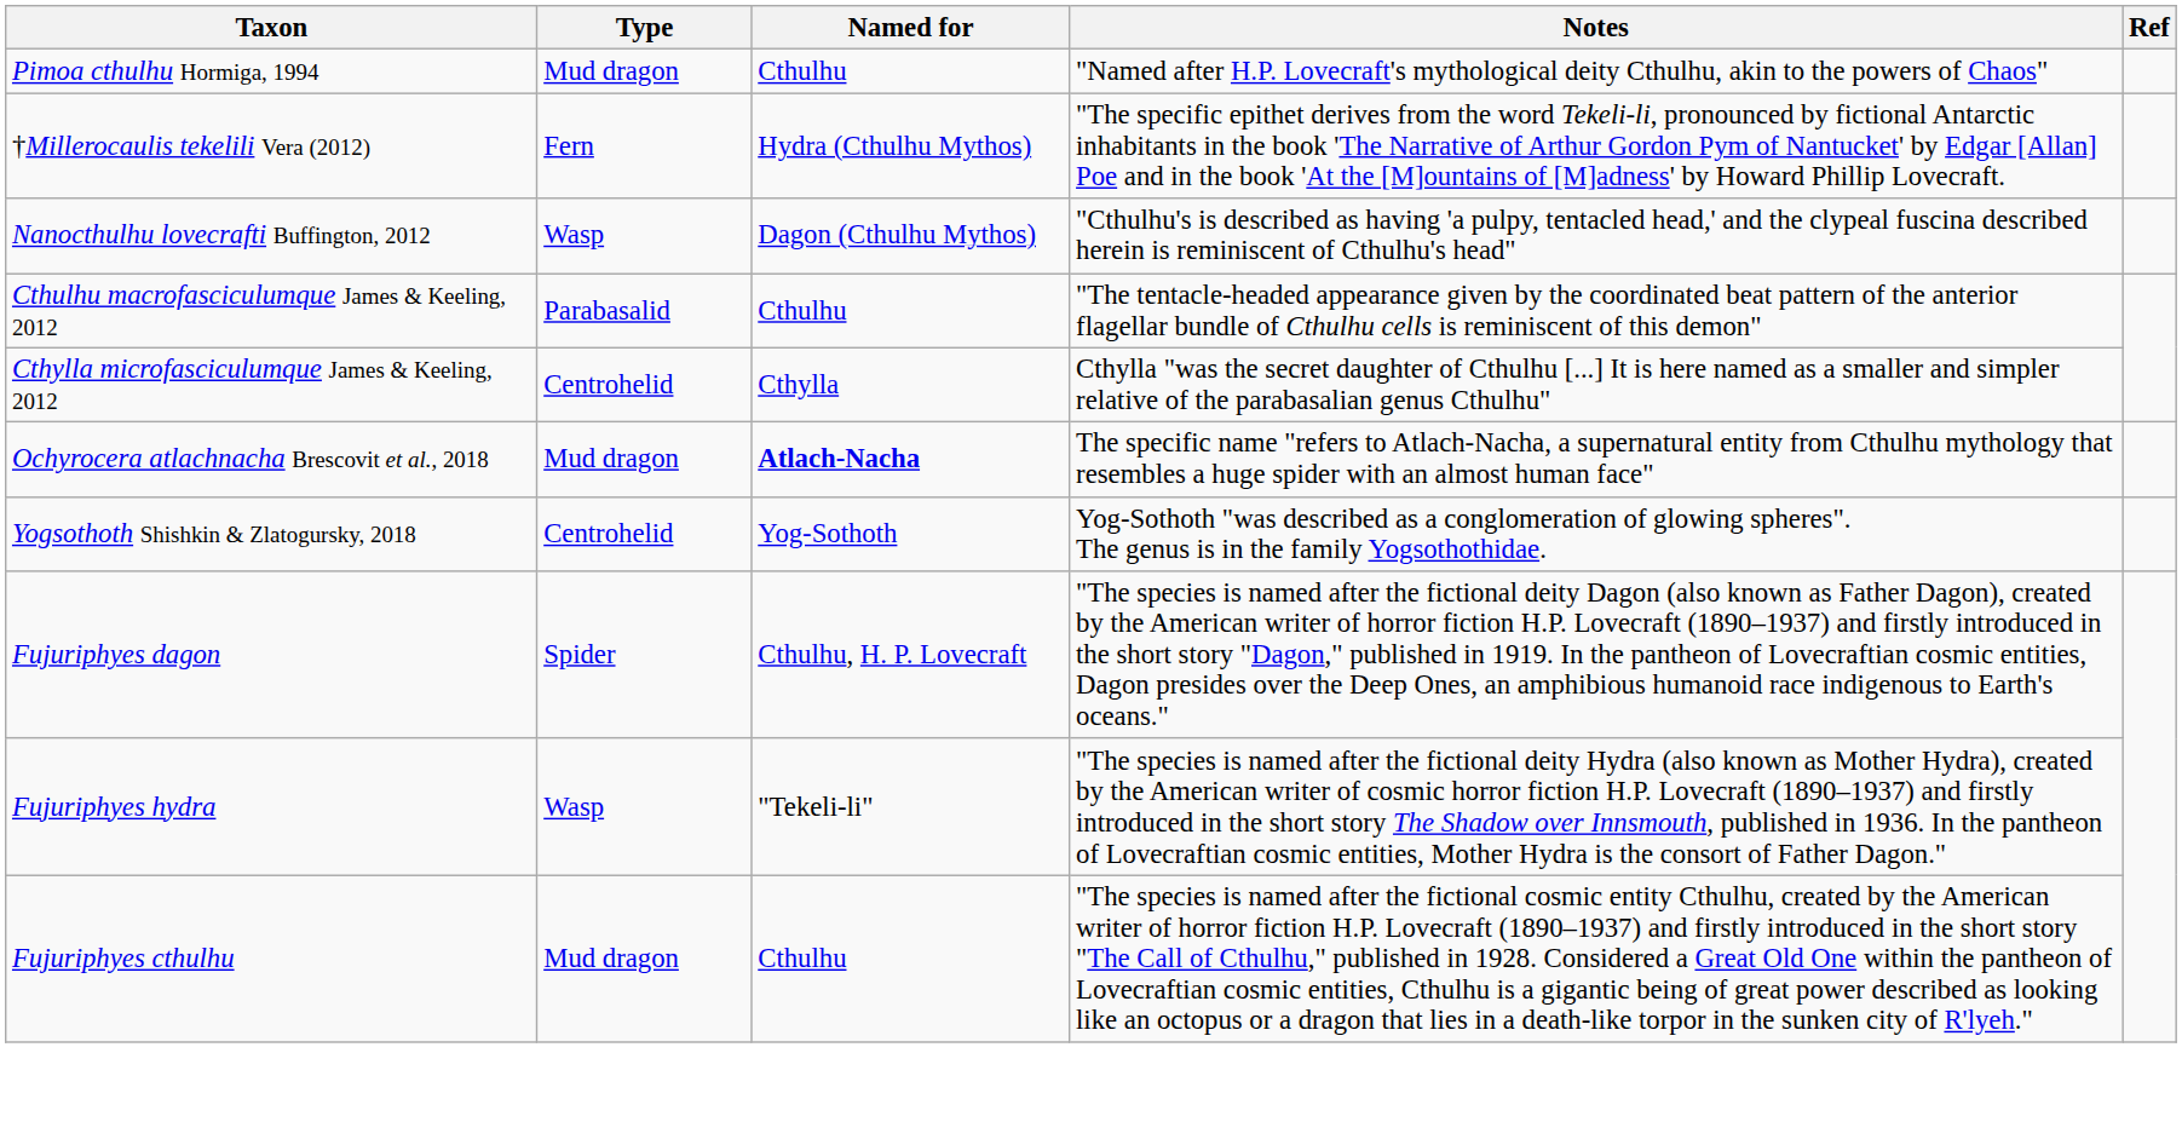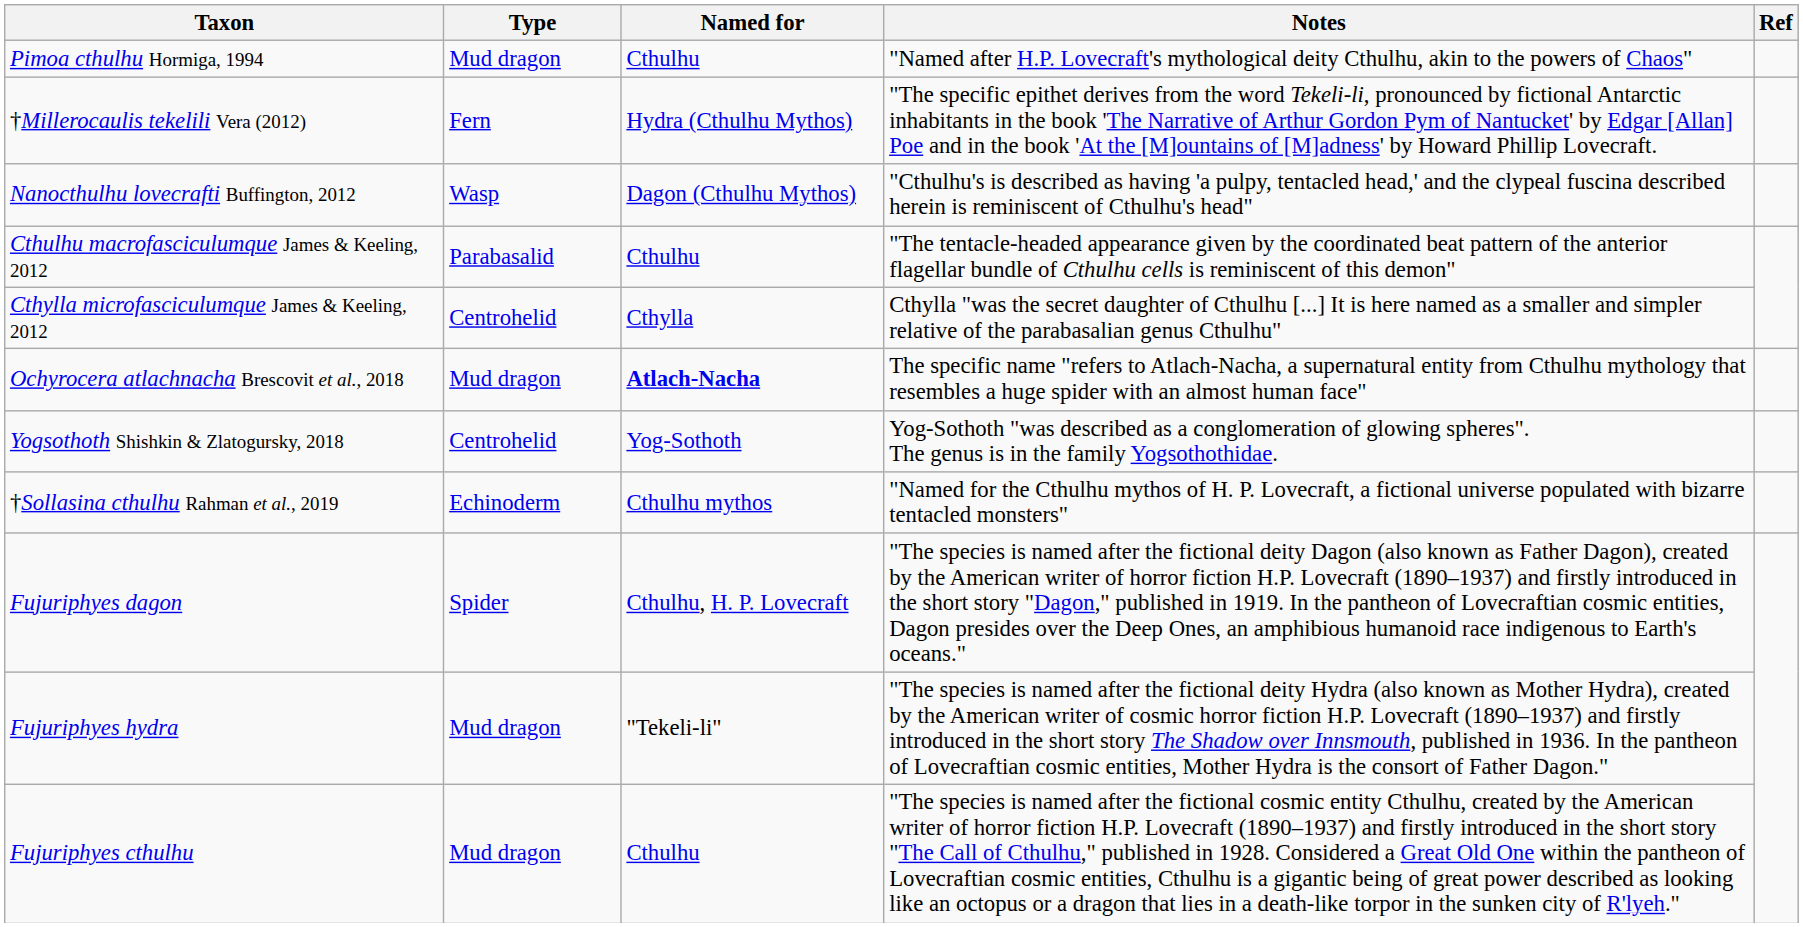+ row: †Sollasina cthulhu Rahman et al., 2019 | Echinoderm | Cthulhu mythos | "Named for the Cthulhu mythos of H. P. Lovecraft, a fictional universe populated with bizarre tentacled monsters"
Fujuriphyes hydra | Type: Wasp -> Mud dragon
